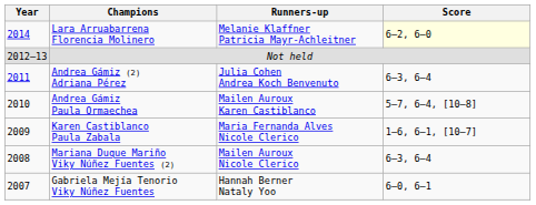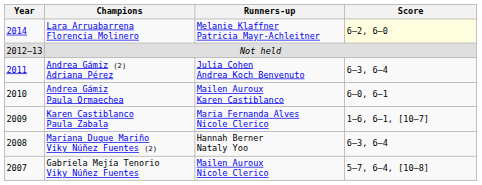Andrea Gámiz Paula Ormaechea | Score: 5–7, 6–4, [10–8] -> 6–0, 6–1
Mariana Duque Mariño Viky Núñez Fuentes (2) | Runners-up: Mailen Auroux Nicole Clerico -> Hannah Berner Nataly Yoo
Gabriela Mejía Tenorio Viky Núñez Fuentes | Runners-up: Hannah Berner Nataly Yoo -> Mailen Auroux Nicole Clerico
Gabriela Mejía Tenorio Viky Núñez Fuentes | Score: 6–0, 6–1 -> 5–7, 6–4, [10–8]
